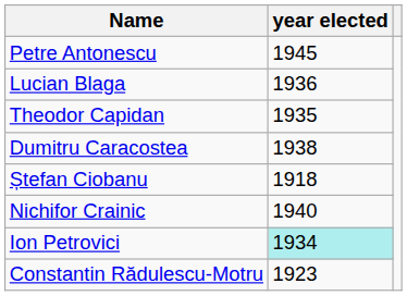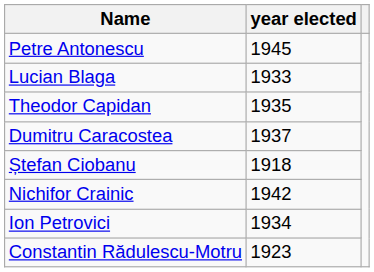Lucian Blaga | year elected: 1936 -> 1933
Dumitru Caracostea | year elected: 1938 -> 1937
Nichifor Crainic | year elected: 1940 -> 1942
Ion Petrovici | year elected: paleturquoise background -> no background
